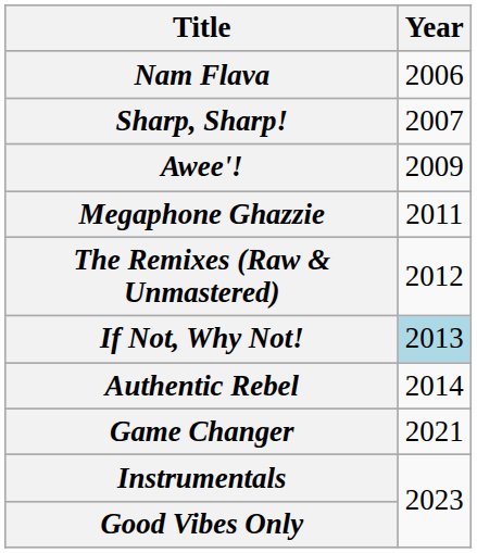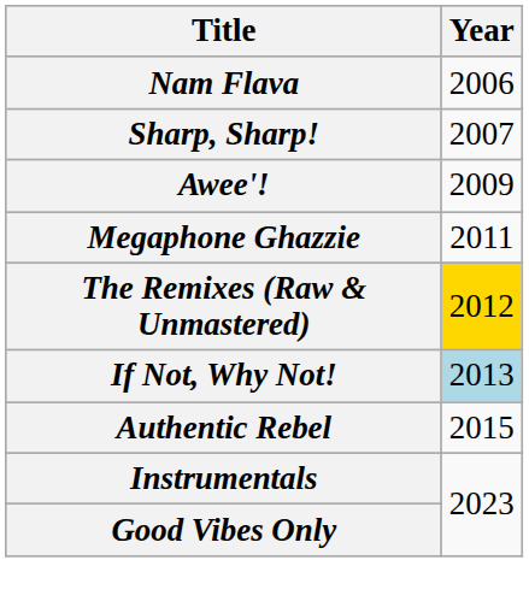The Remixes (Raw & Unmastered) | Year: no background -> gold background
Authentic Rebel | Year: 2014 -> 2015
- row: Game Changer | 2021
